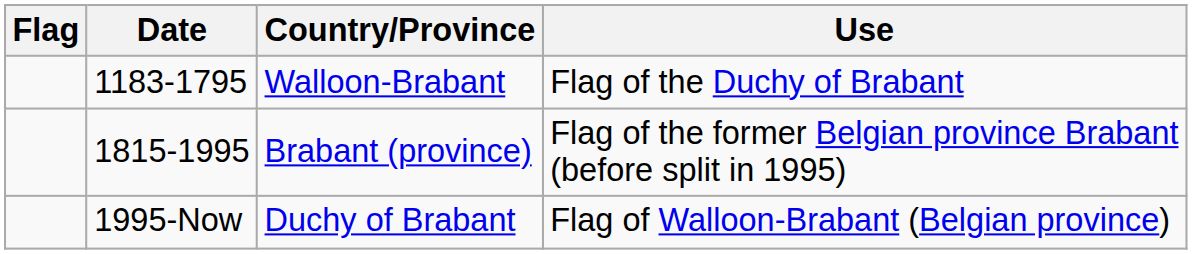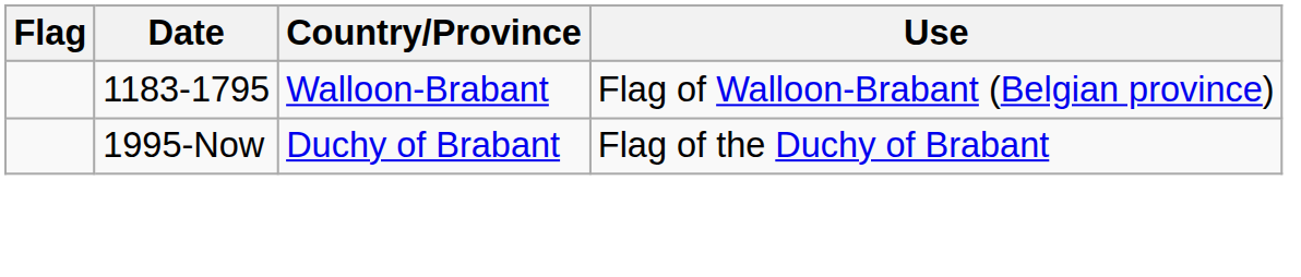Walloon-Brabant | Use: Flag of the Duchy of Brabant -> Flag of Walloon-Brabant (Belgian province)
- row: 1815-1995 | Brabant (province) | Flag of the former Belgian province Brabant (before split in 1995)
Duchy of Brabant | Use: Flag of Walloon-Brabant (Belgian province) -> Flag of the Duchy of Brabant
